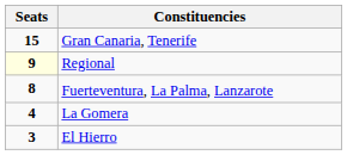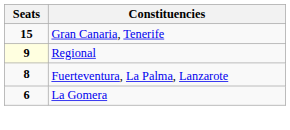La Gomera | Seats: 4 -> 6
- row: 3 | El Hierro
